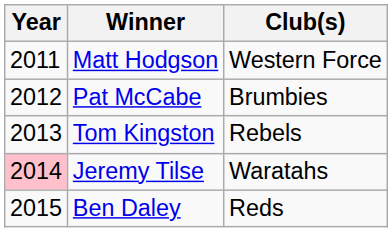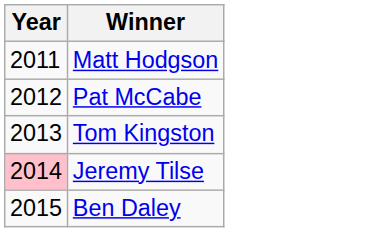- column: Club(s) | Western Force | Brumbies | Rebels | Waratahs | Reds
